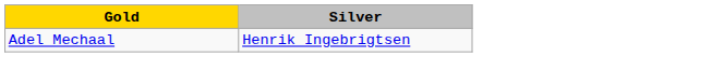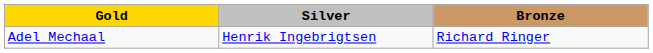+ column: Bronze | Richard Ringer
